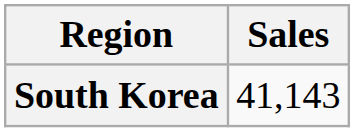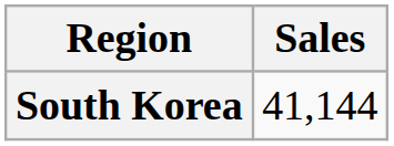South Korea | Sales: 41,143 -> 41,144
